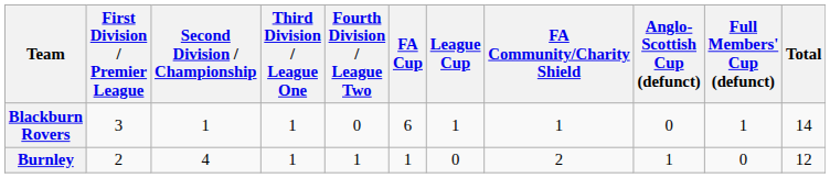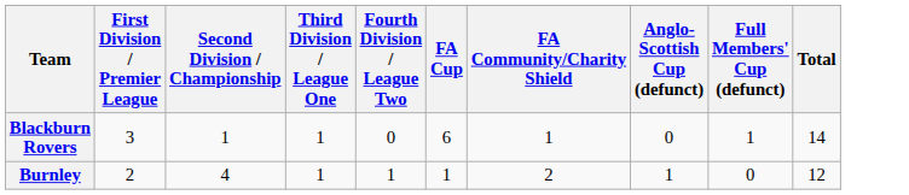- column: League Cup | 1 | 0
